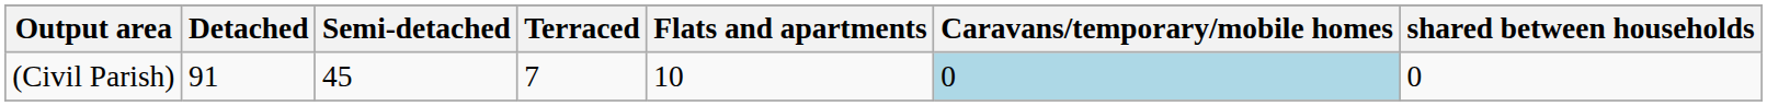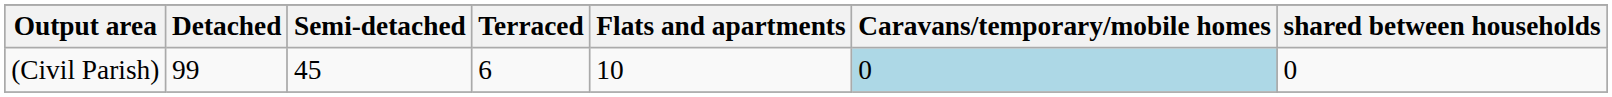(Civil Parish) | Detached: 91 -> 99
(Civil Parish) | Terraced: 7 -> 6
